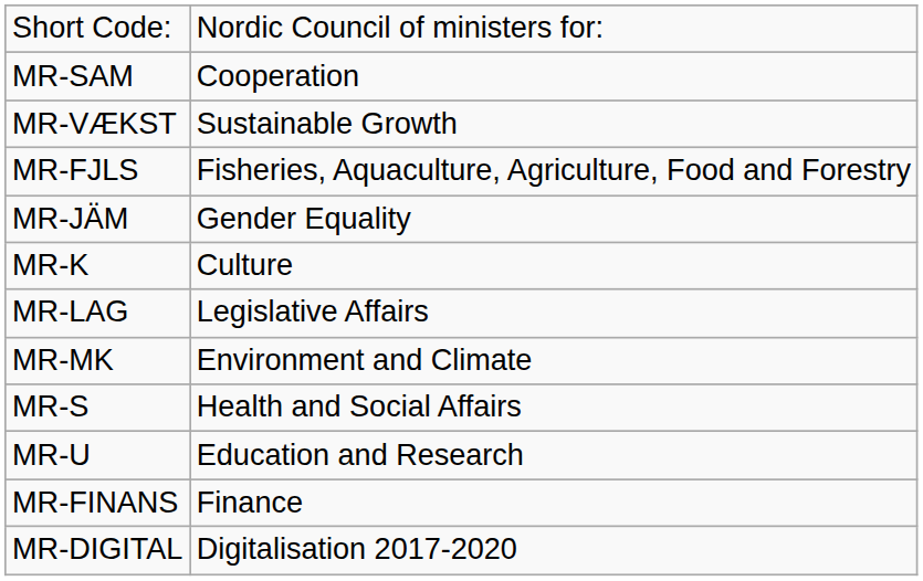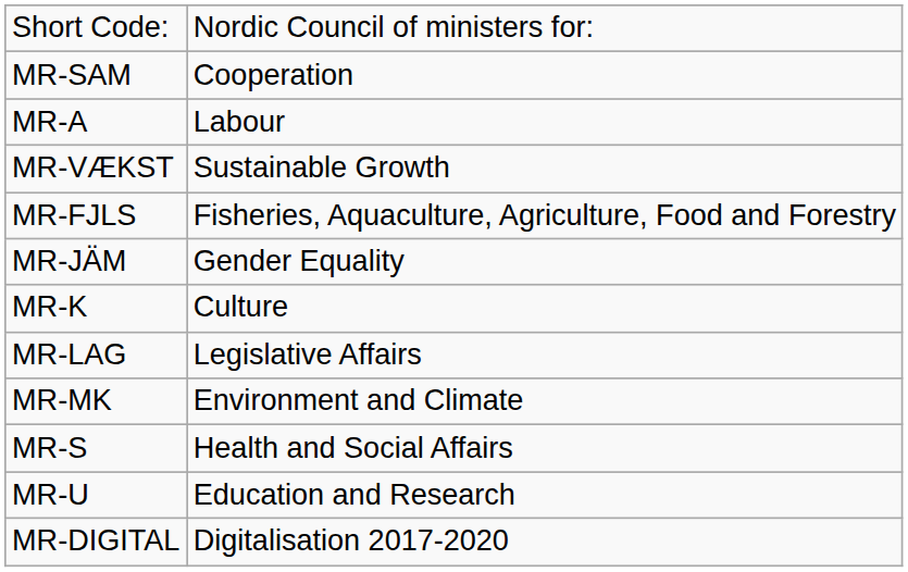+ row: MR-A | Labour
- row: MR-FINANS | Finance
